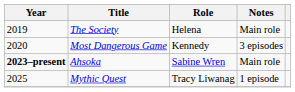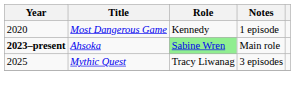- row: 2019 | The Society | Helena | Main role
Most Dangerous Game | Notes: 3 episodes -> 1 episode
Ahsoka | Role: no background -> lightgreen background
Mythic Quest | Notes: 1 episode -> 3 episodes
